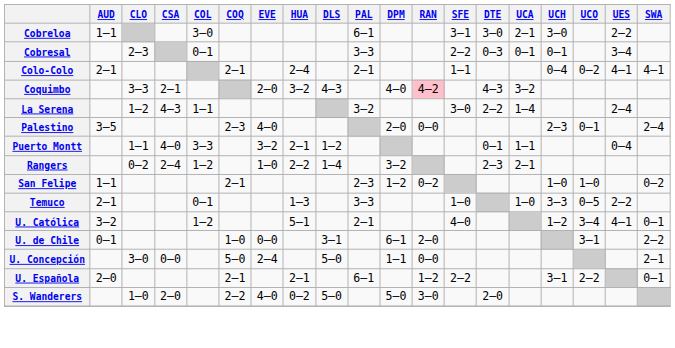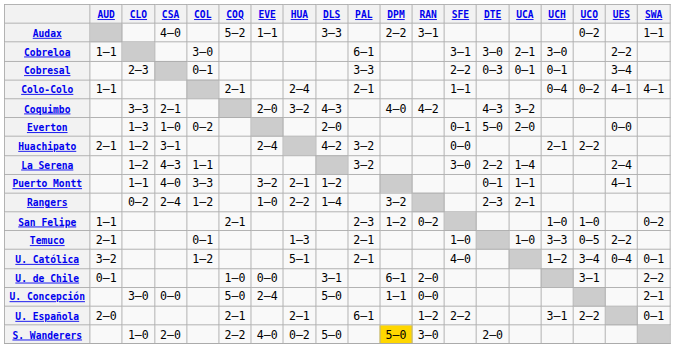+ row: Audax | 4–0 | 5–2 | 1–1 | 3–3 | 2–2 | 3–1 | 0–2 | 1–1
Colo-Colo | AUD: 2–1 -> 1–1
Coquimbo | RAN: pink background -> no background
+ row: Everton | 1–3 | 1–0 | 0–2 | 2–0 | 0–1 | 5–0 | 2–0 | 0–0
+ row: Huachipato | 2–1 | 1–2 | 3–1 | 2–4 | 4–2 | 3–2 | 0–0 | 2–1 | 2–2
- row: Palestino | 3–5 | 2–3 | 4–0 | 2–0 | 0–0 | 2–3 | 0–1 | 2–4
Puerto Montt | UES: 0–4 -> 4–1
Temuco | PAL: 3–3 -> 2–1
U. Católica | UES: 4–1 -> 0–4
S. Wanderers | DPM: no background -> gold background
